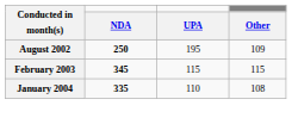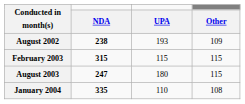August 2002 | NDA: 250 -> 238
August 2002 | UPA: 195 -> 193
February 2003 | NDA: 345 -> 315
+ row: August 2003 | 247 | 180 | 115
